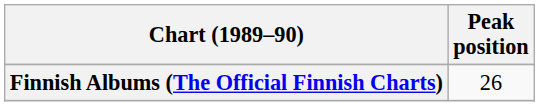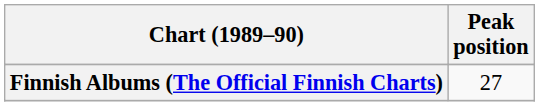Finnish Albums (The Official Finnish Charts) | Peak position: 26 -> 27
